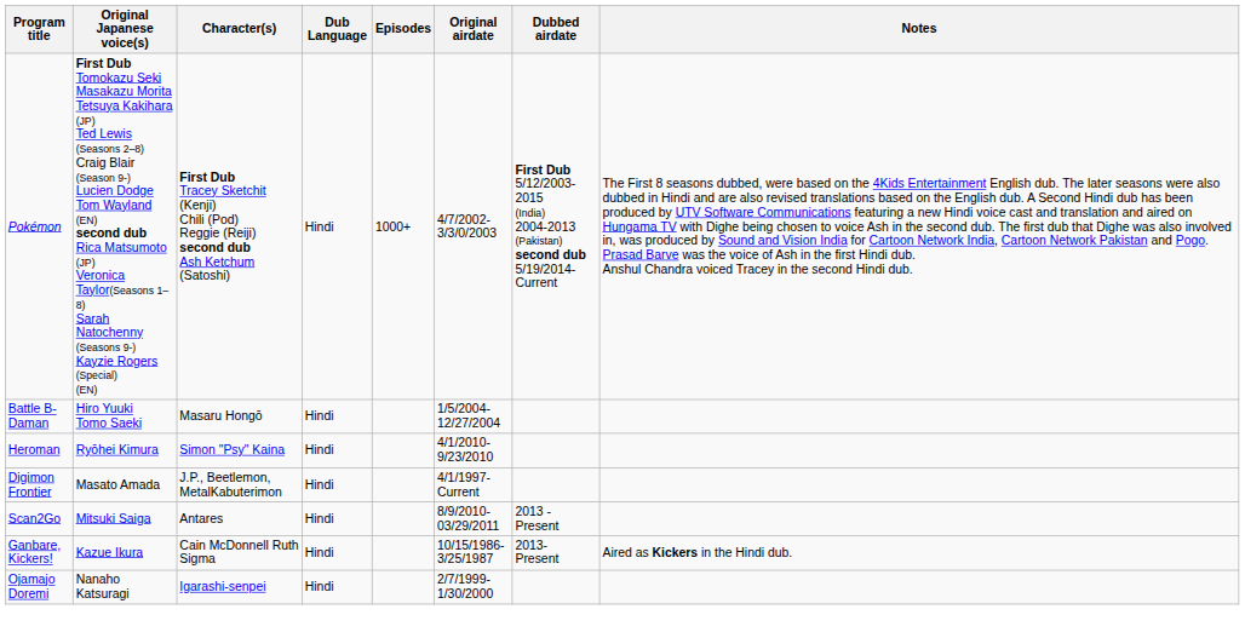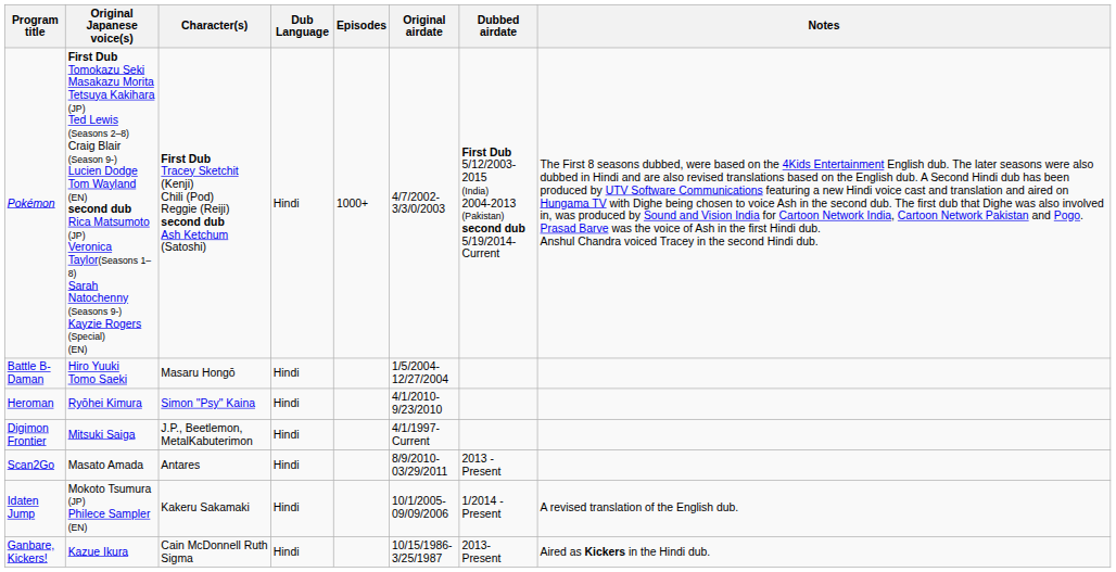Digimon Frontier | Original Japanese voice(s): Masato Amada -> Mitsuki Saiga
Scan2Go | Original Japanese voice(s): Mitsuki Saiga -> Masato Amada
+ row: Idaten Jump | Mokoto Tsumura (JP) Philece Sampler (EN) | Kakeru Sakamaki | Hindi | 10/1/2005- 09/09/2006 | 1/2014 - Present | A revised translation of the English dub.
- row: Ojamajo Doremi | Nanaho Katsuragi | Igarashi-senpei | Hindi | 2/7/1999- 1/30/2000
